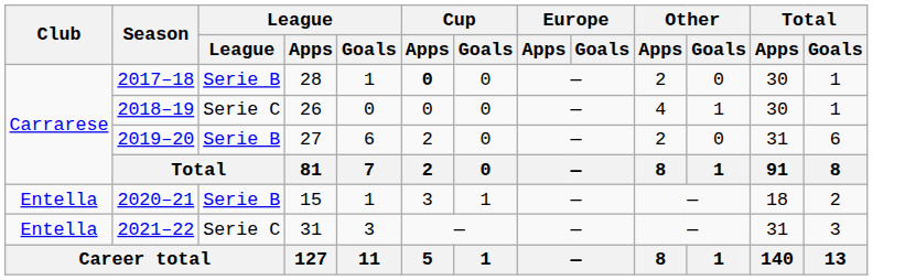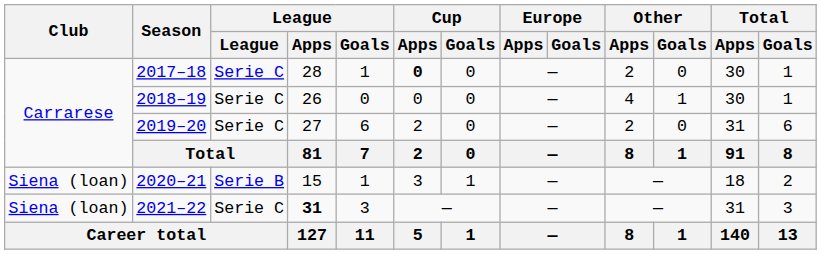2017–18 | League: Serie B -> Serie C
2019–20 | League: Serie B -> Serie C
2020–21 | Club: Entella -> Siena (loan)
2021–22 | Club: Entella -> Siena (loan)
2021–22 | League / Apps: normal -> bold
